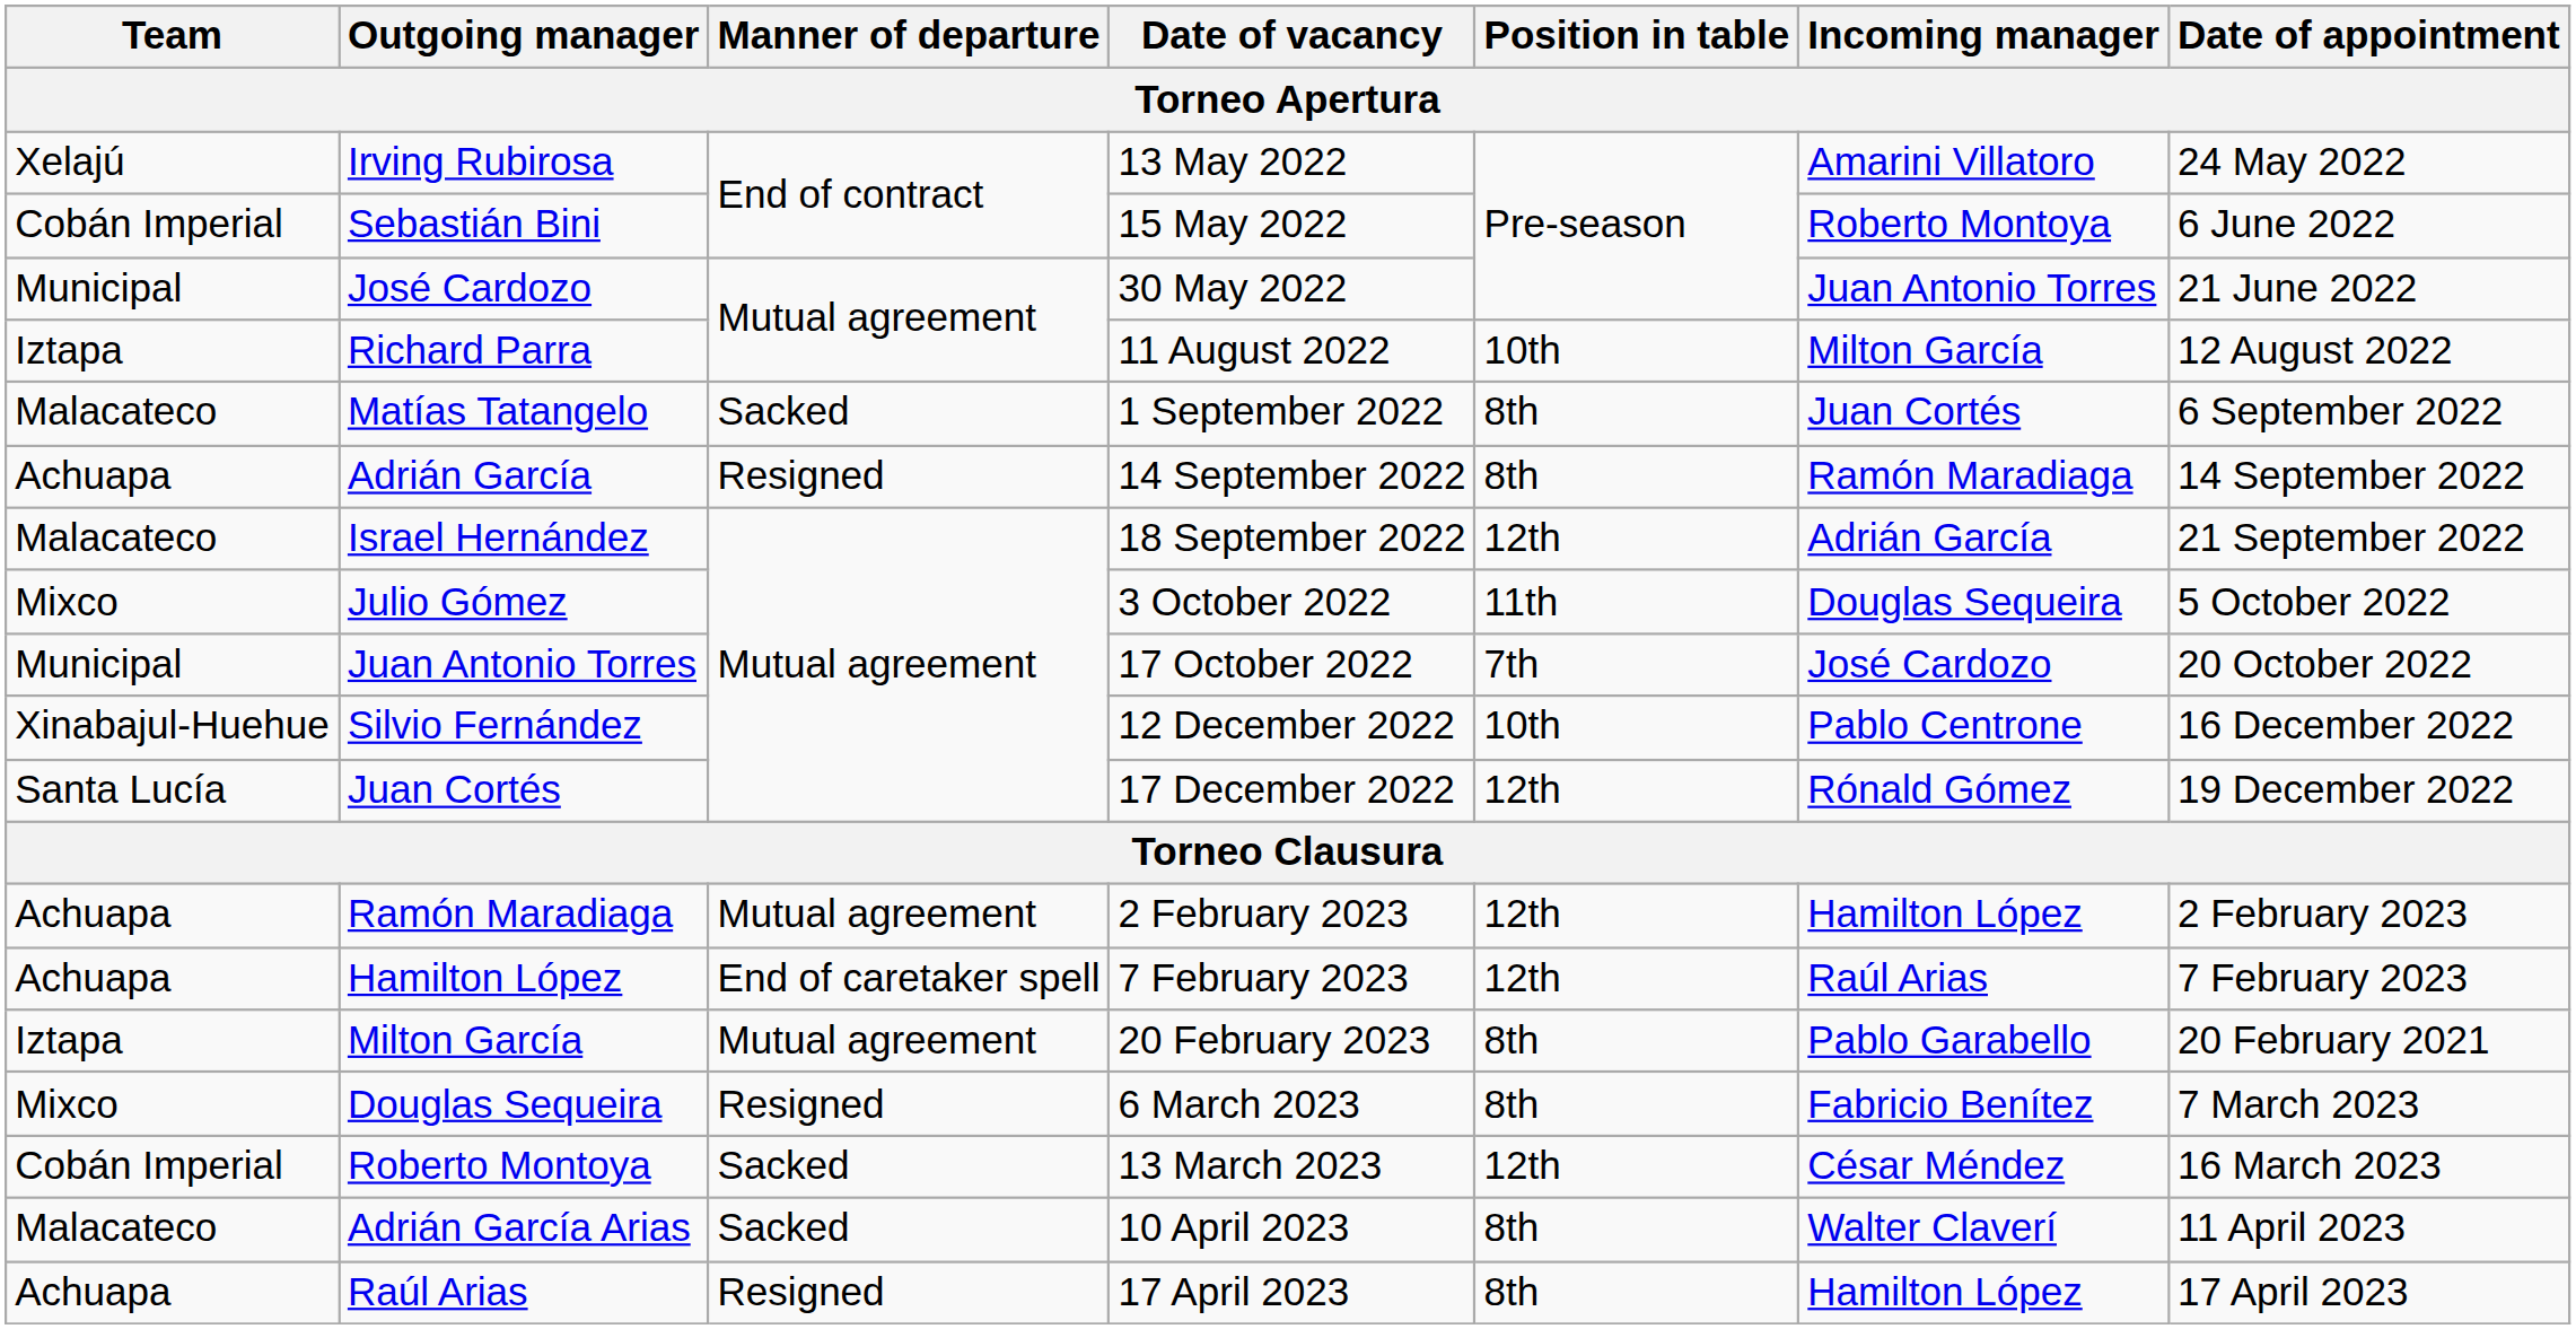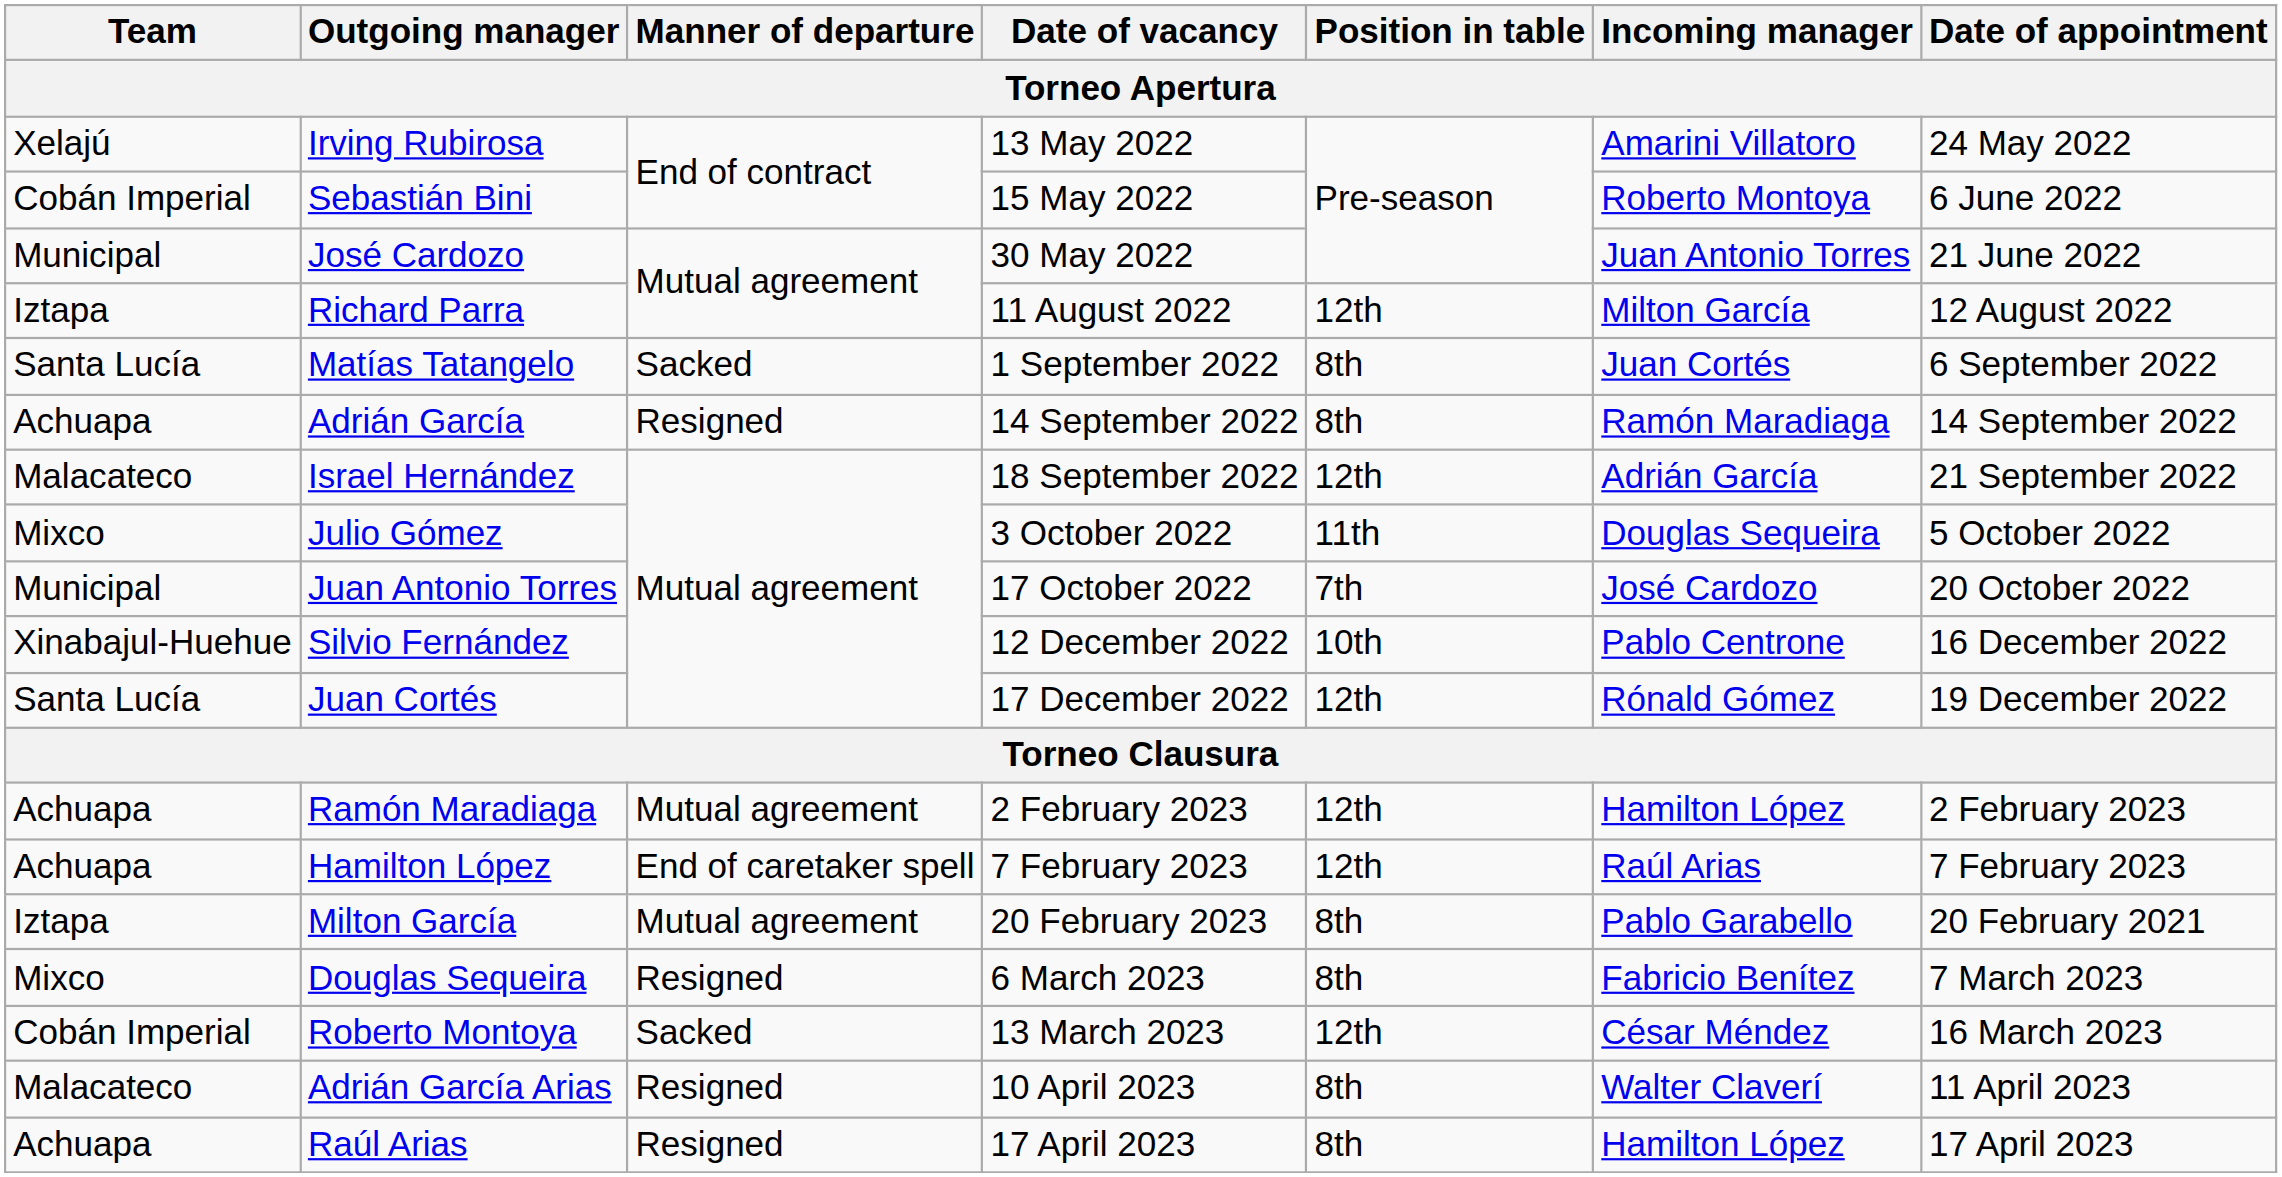Richard Parra | Position in table: 10th -> 12th
Matías Tatangelo | Team: Malacateco -> Santa Lucía
Adrián García Arias | Manner of departure: Sacked -> Resigned
